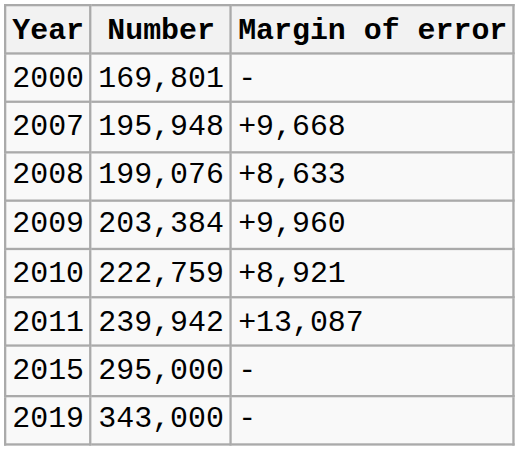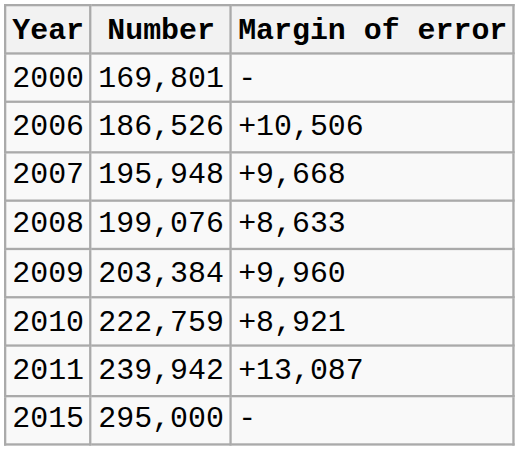+ row: 2006 | 186,526 | +10,506
- row: 2019 | 343,000 | -
